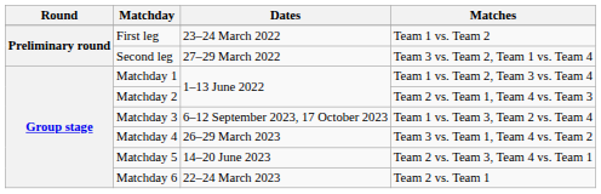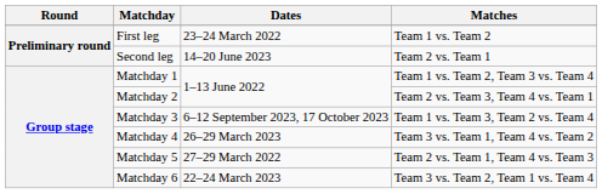Second leg | Dates: 27–29 March 2022 -> 14–20 June 2023
Second leg | Matches: Team 3 vs. Team 2, Team 1 vs. Team 4 -> Team 2 vs. Team 1
Matchday 2 | Matches: Team 2 vs. Team 1, Team 4 vs. Team 3 -> Team 2 vs. Team 3, Team 4 vs. Team 1
Matchday 5 | Dates: 14–20 June 2023 -> 27–29 March 2022
Matchday 5 | Matches: Team 2 vs. Team 3, Team 4 vs. Team 1 -> Team 2 vs. Team 1, Team 4 vs. Team 3
Matchday 6 | Matches: Team 2 vs. Team 1 -> Team 3 vs. Team 2, Team 1 vs. Team 4
